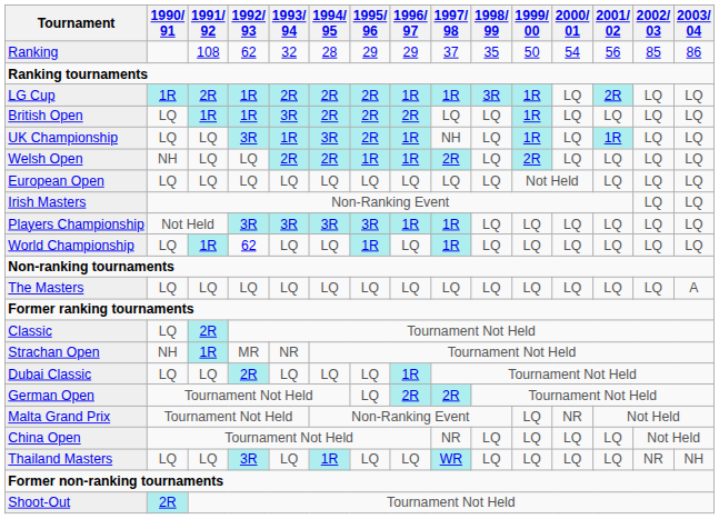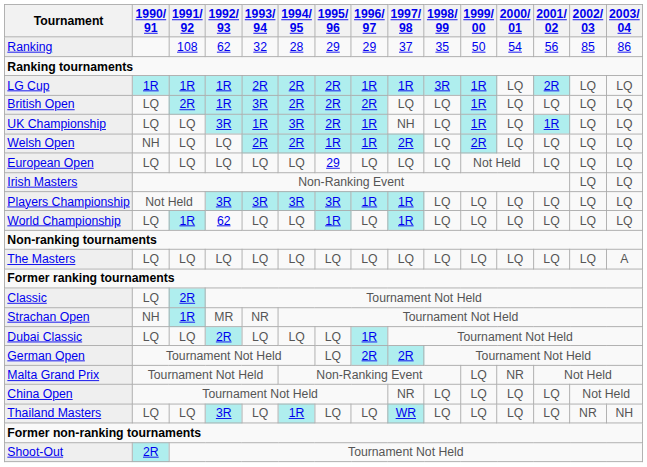LG Cup | 1991/ 92: 2R -> 1R
British Open | 1991/ 92: 1R -> 2R
European Open | 1995/ 96: LQ -> 29
